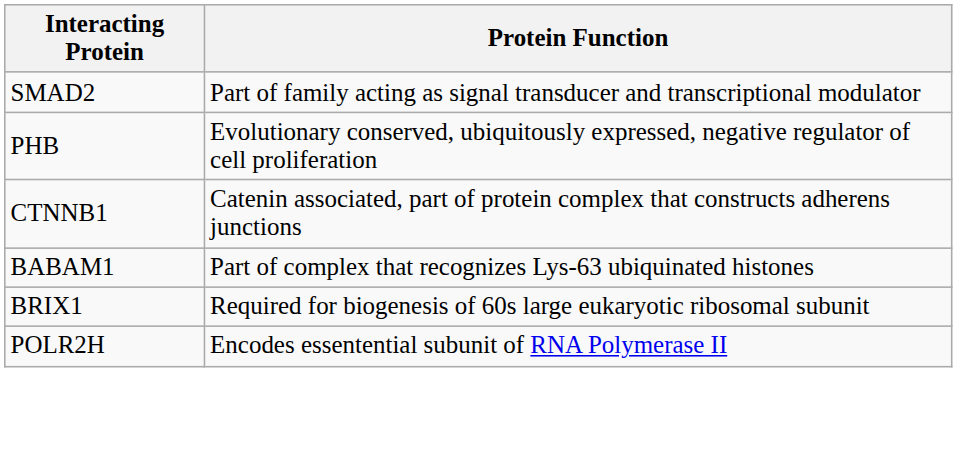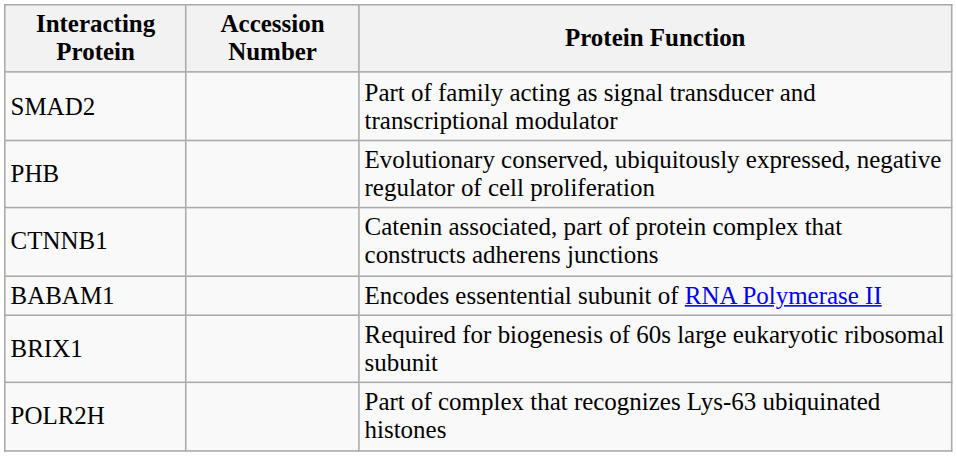+ column: Accession Number
BABAM1 | Protein Function: Part of complex that recognizes Lys-63 ubiquinated histones -> Encodes essentential subunit of RNA Polymerase II
POLR2H | Protein Function: Encodes essentential subunit of RNA Polymerase II -> Part of complex that recognizes Lys-63 ubiquinated histones
